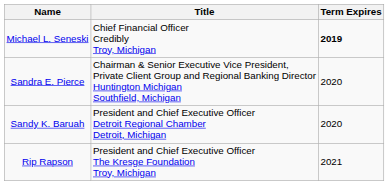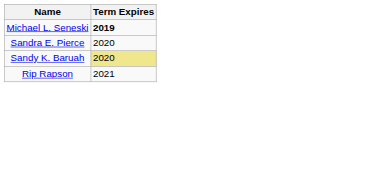- column: Title | Chief Financial Officer Credibly Troy, Michigan | Chairman & Senior Executive Vice President, Private Client Group and Regional Banking Director Huntington Michigan Southfield, Michigan | President and Chief Executive Officer Detroit Regional Chamber Detroit, Michigan | President and Chief Executive Officer The Kresge Foundation Troy, Michigan
Sandy K. Baruah | Term Expires: no background -> khaki background
